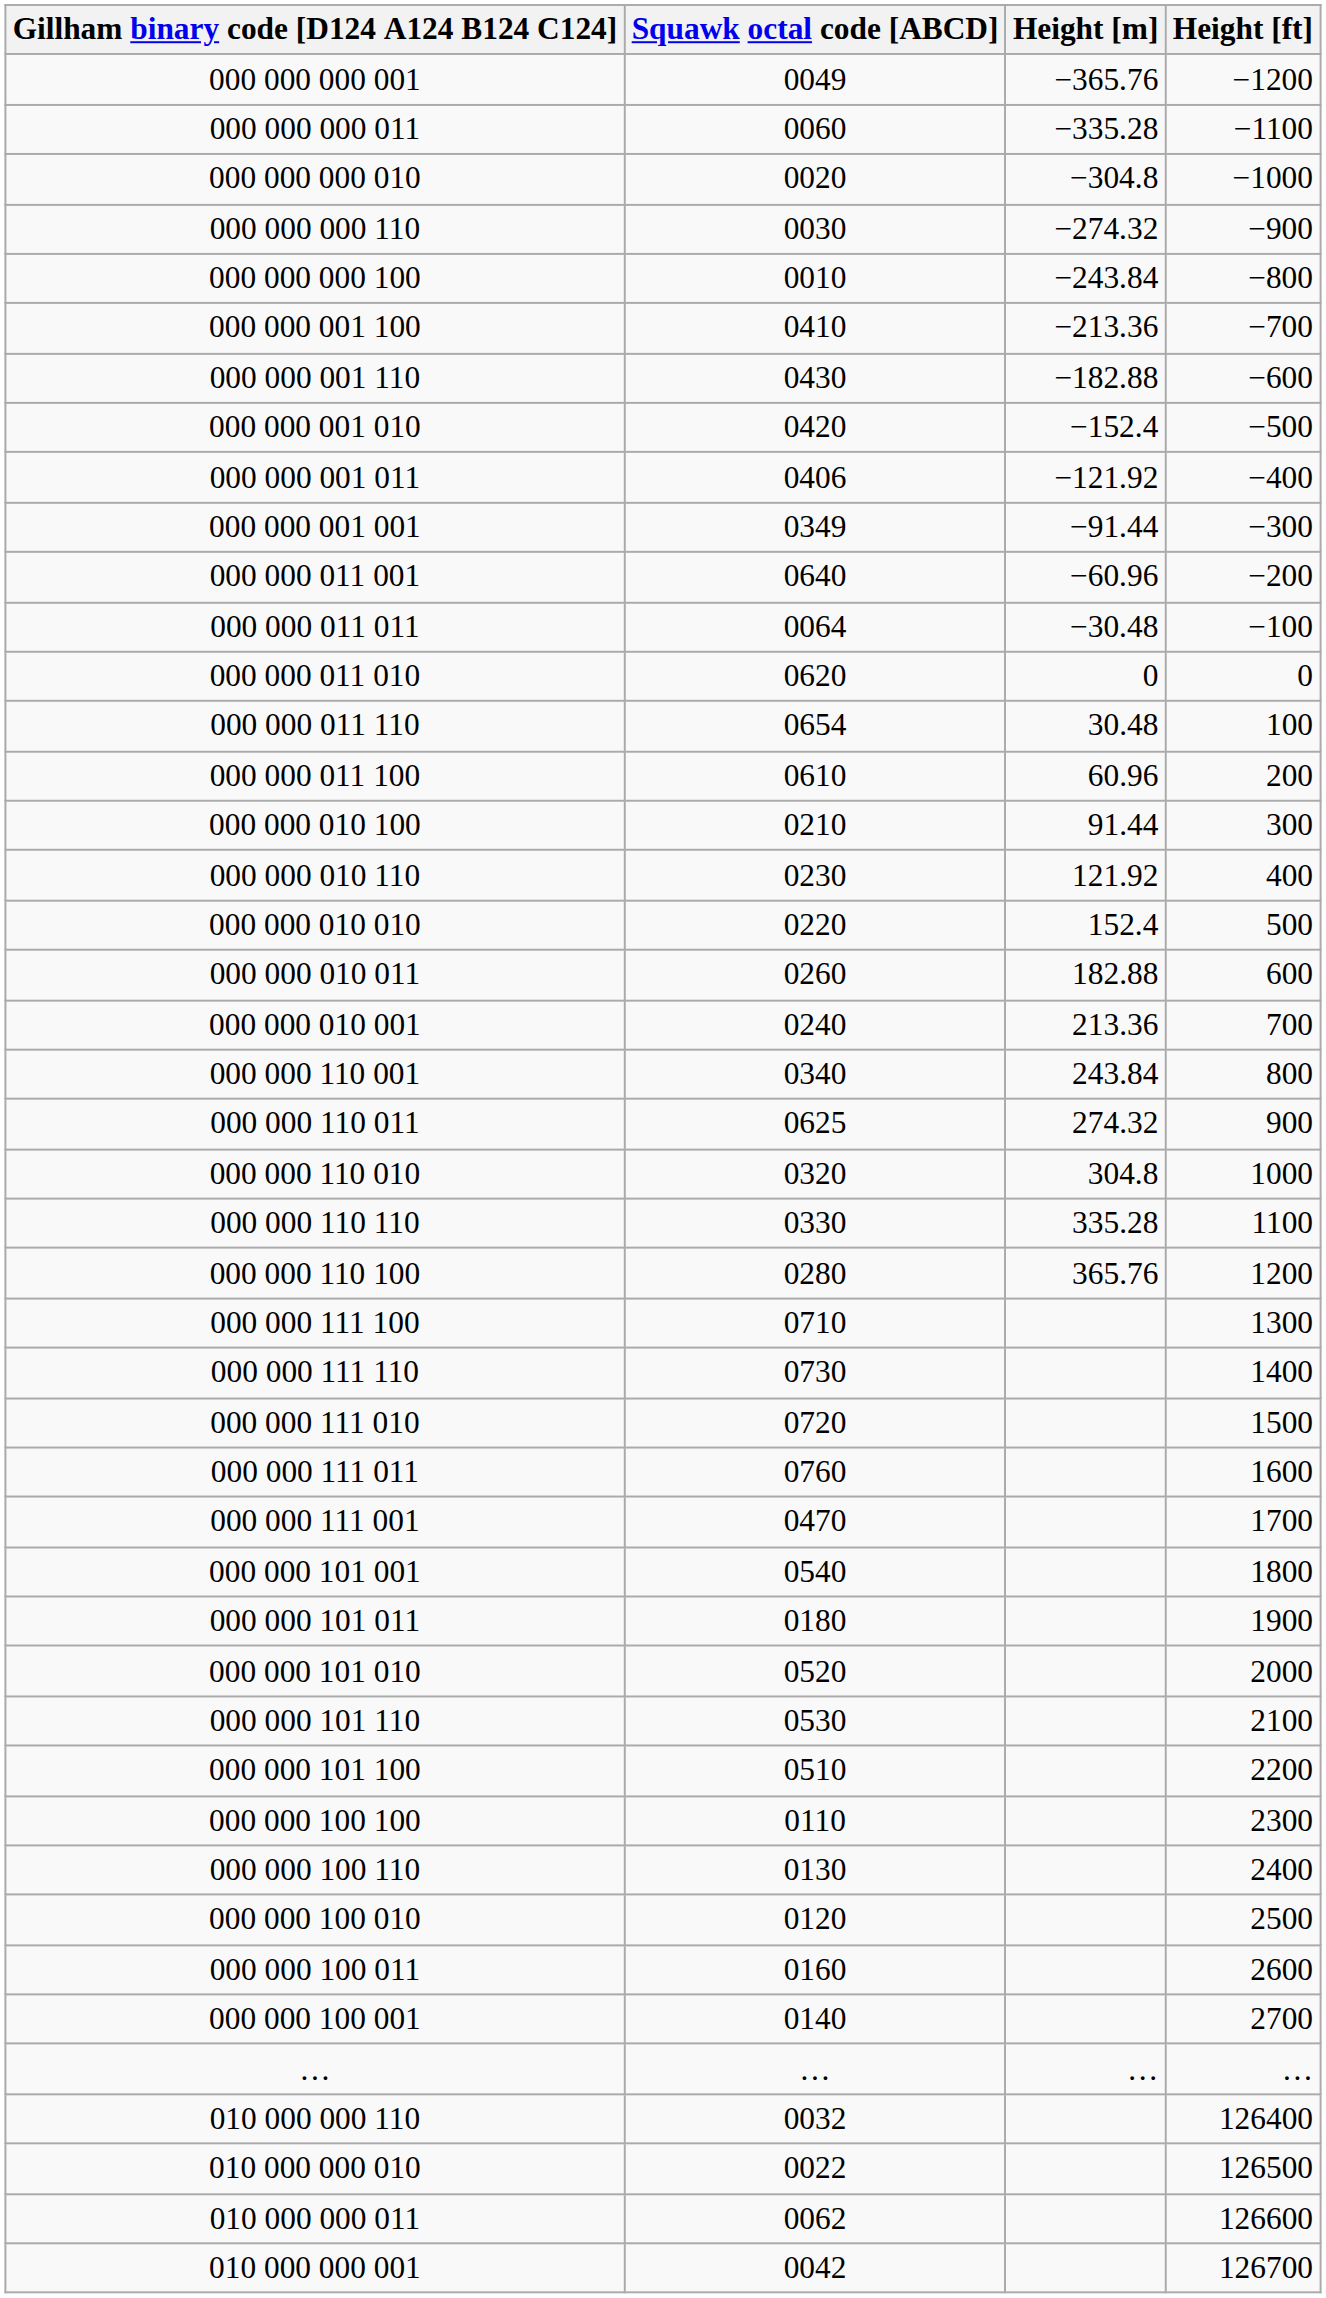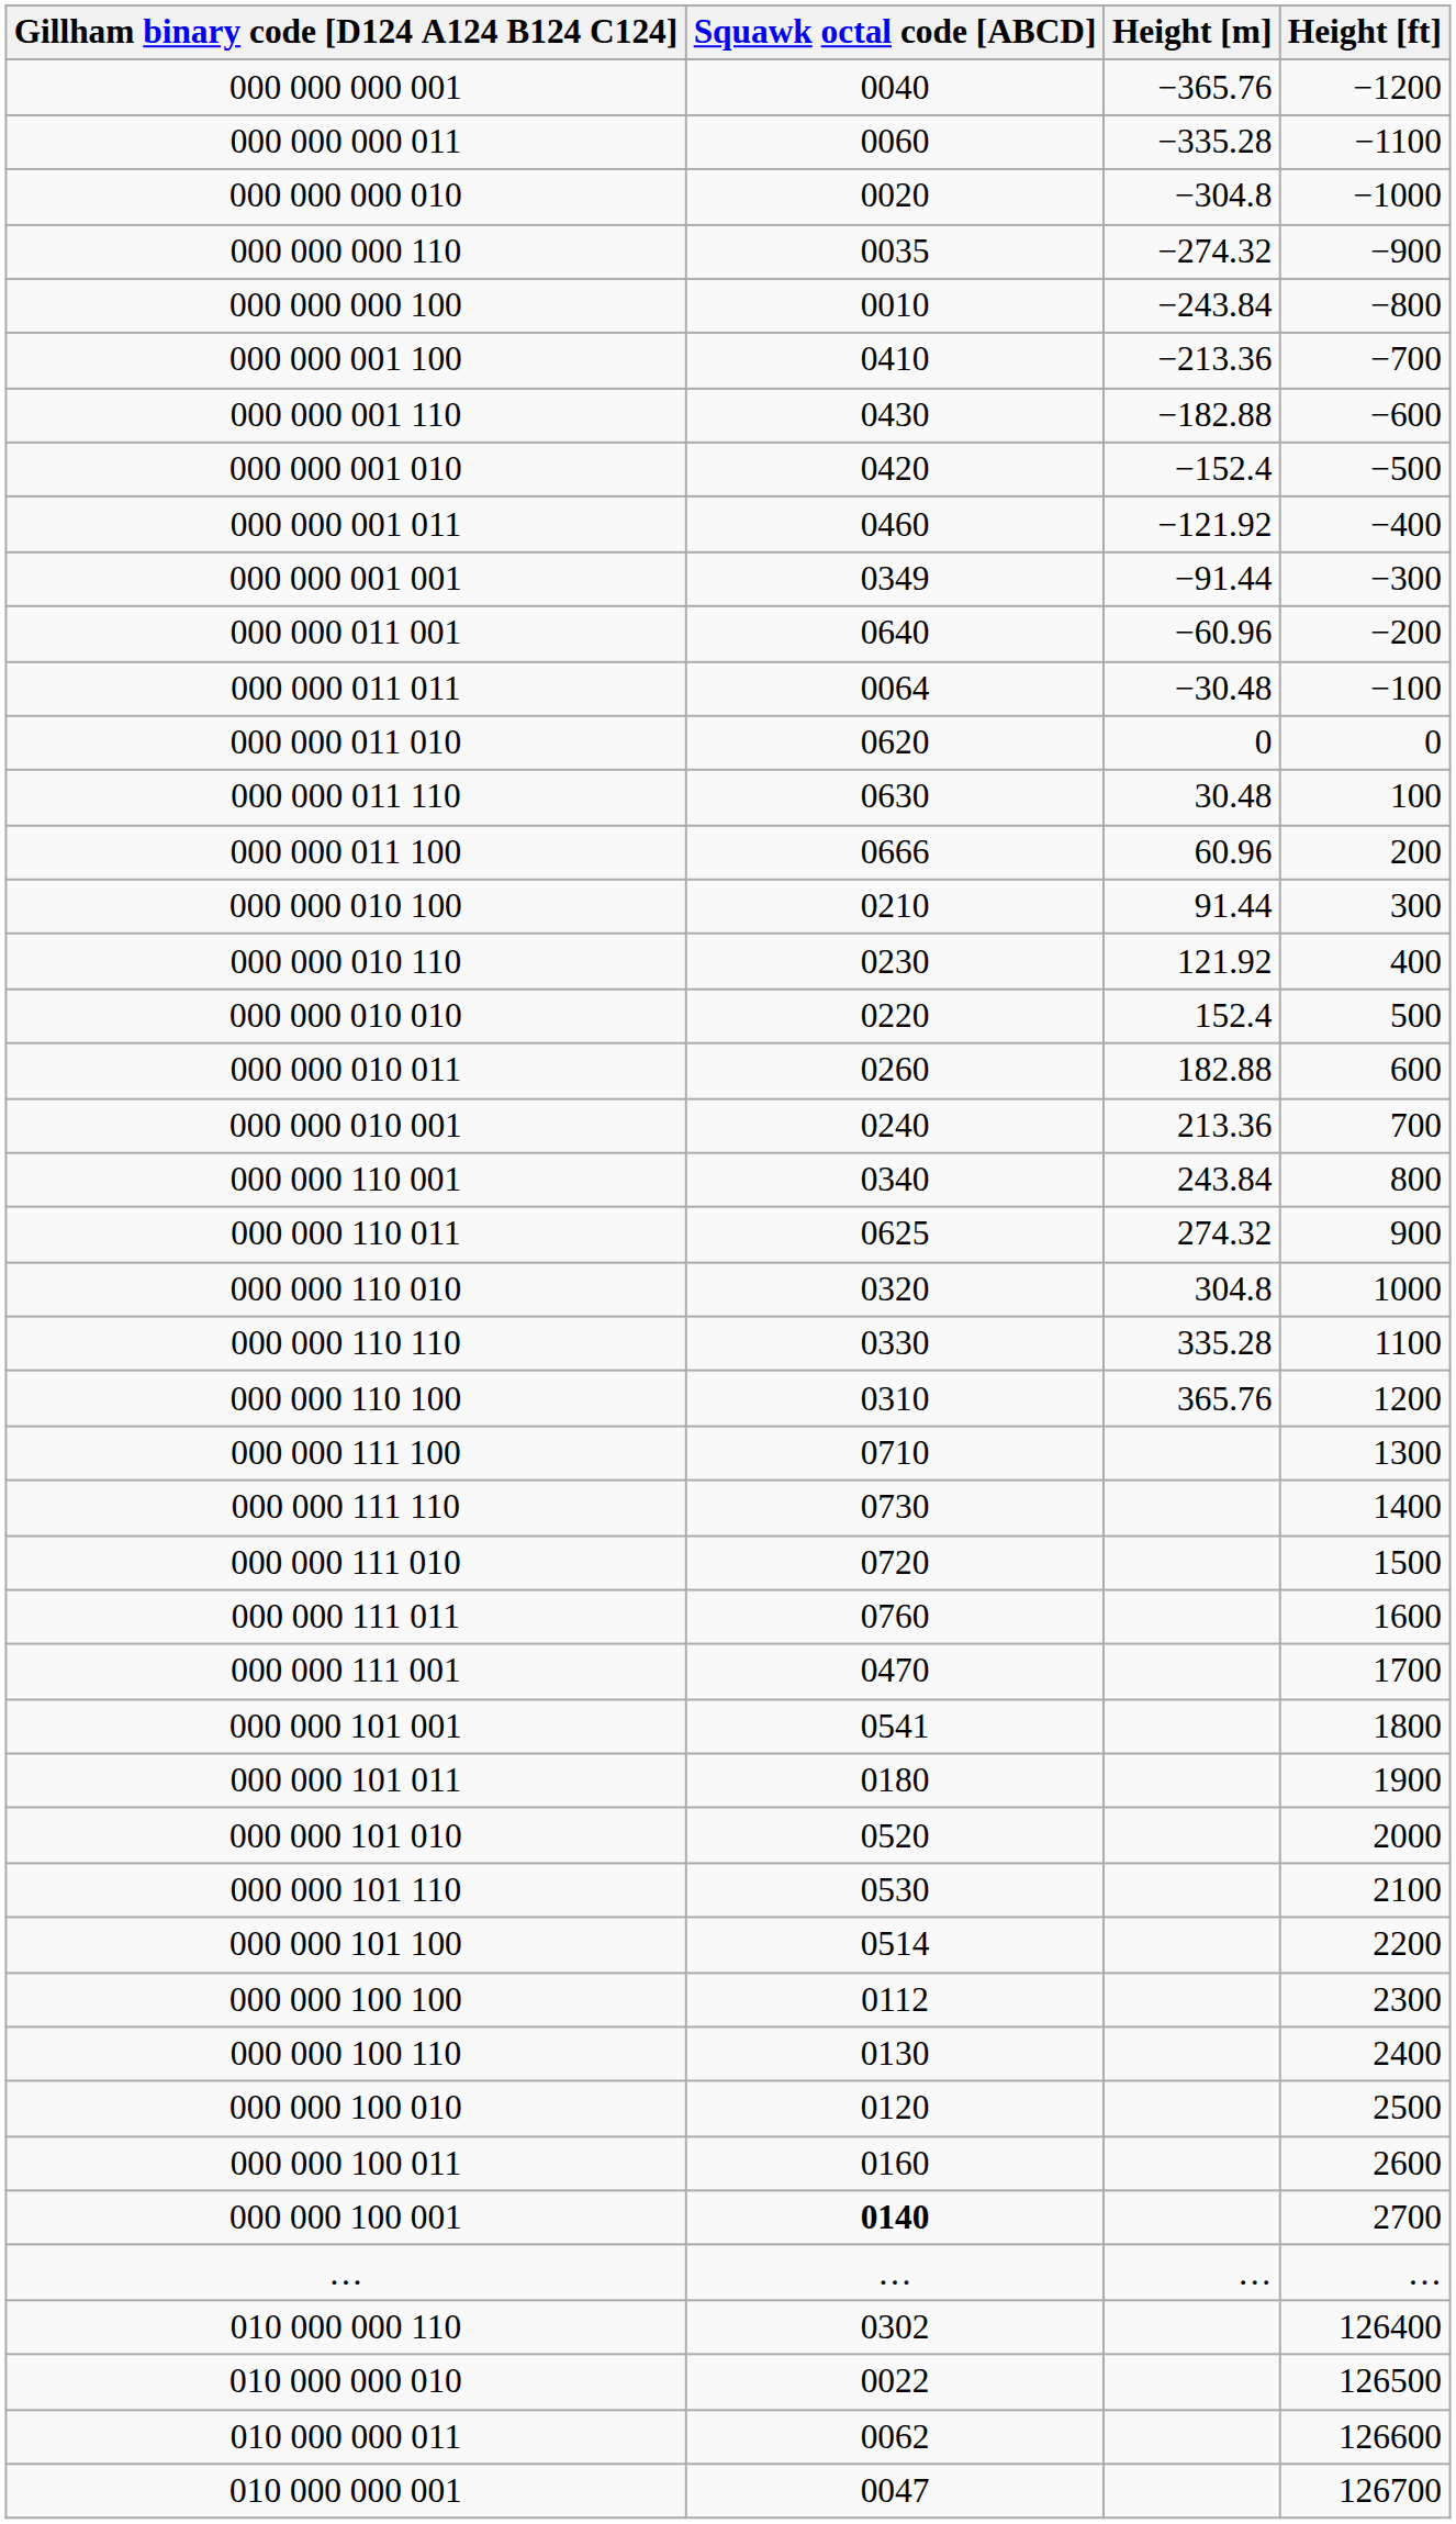000 000 000 001 | Squawk octal code [ABCD]: 0049 -> 0040
000 000 000 110 | Squawk octal code [ABCD]: 0030 -> 0035
000 000 001 011 | Squawk octal code [ABCD]: 0406 -> 0460
000 000 011 110 | Squawk octal code [ABCD]: 0654 -> 0630
000 000 011 100 | Squawk octal code [ABCD]: 0610 -> 0666
000 000 110 100 | Squawk octal code [ABCD]: 0280 -> 0310
000 000 101 001 | Squawk octal code [ABCD]: 0540 -> 0541
000 000 101 100 | Squawk octal code [ABCD]: 0510 -> 0514
000 000 100 100 | Squawk octal code [ABCD]: 0110 -> 0112
000 000 100 001 | Squawk octal code [ABCD]: normal -> bold
010 000 000 110 | Squawk octal code [ABCD]: 0032 -> 0302
010 000 000 001 | Squawk octal code [ABCD]: 0042 -> 0047
